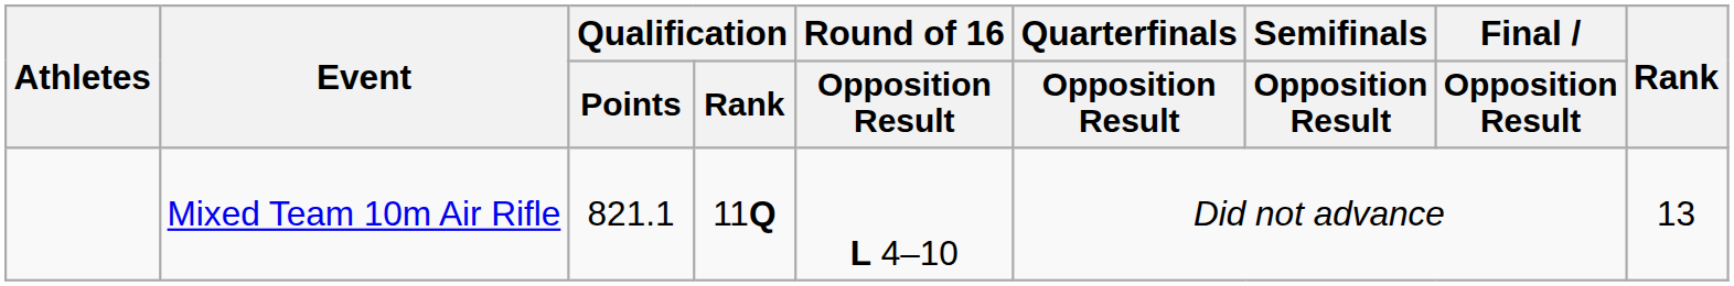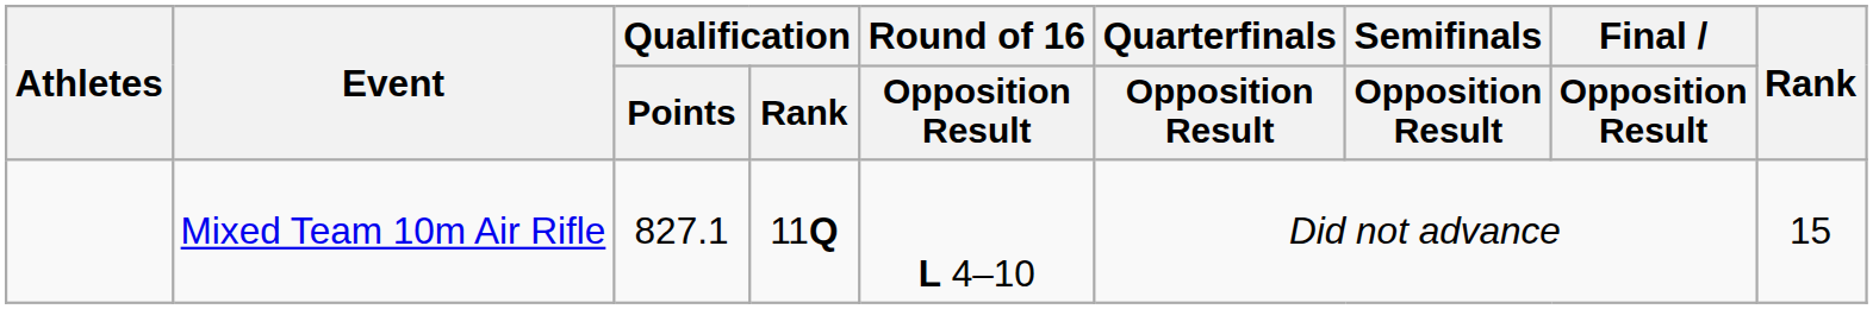Mixed Team 10m Air Rifle | Qualification / Points: 821.1 -> 827.1
Mixed Team 10m Air Rifle | Rank: 13 -> 15
